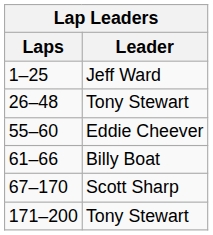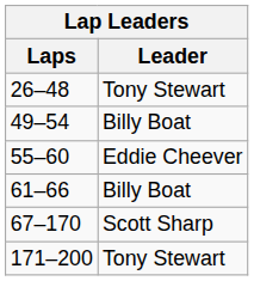- row: 1–25 | Jeff Ward
+ row: 49–54 | Billy Boat
